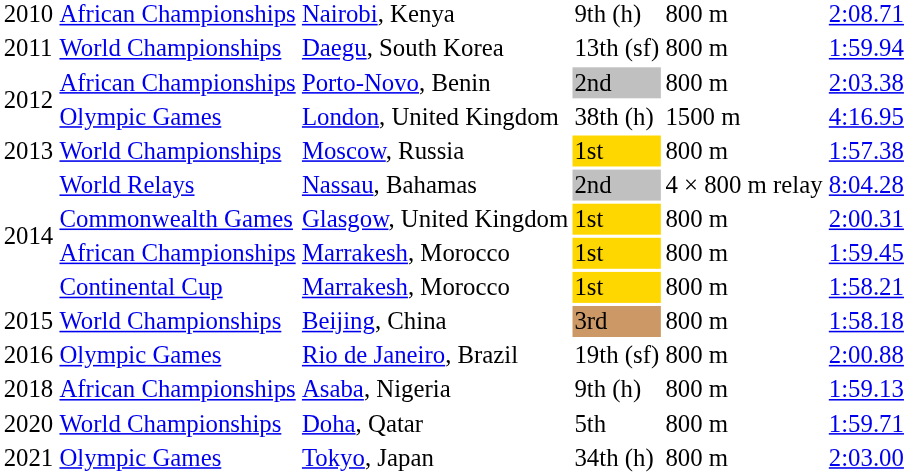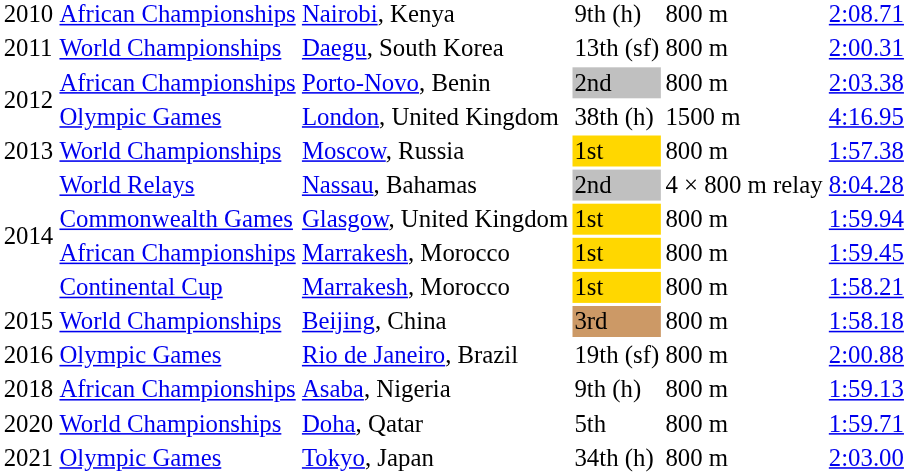Daegu, South Korea | column 6: 1:59.94 -> 2:00.31
Glasgow, United Kingdom | column 6: 2:00.31 -> 1:59.94
